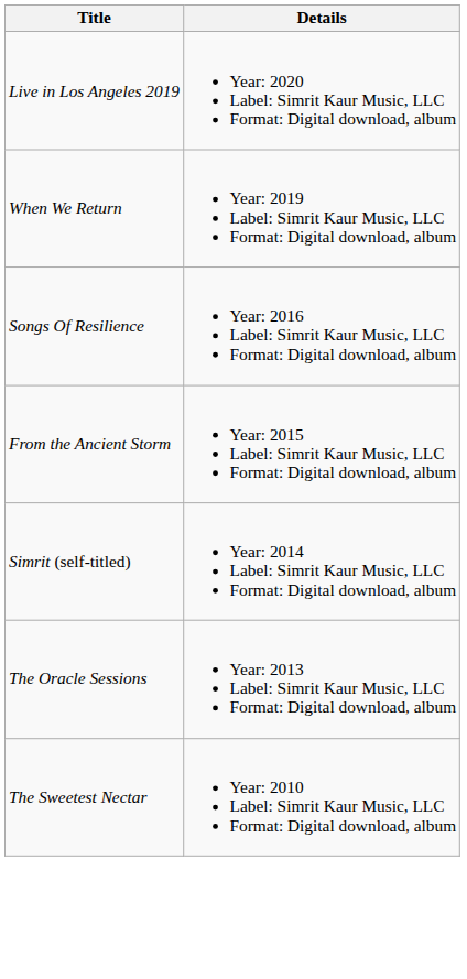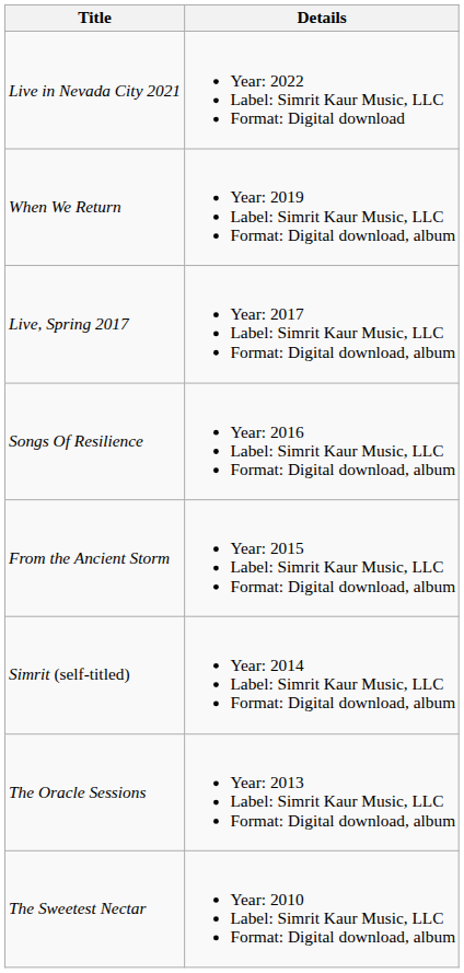+ row: Live in Nevada City 2021 | Year: 2022 Label: Simrit Kaur Music, LLC Format: Digital download
- row: Live in Los Angeles 2019 | Year: 2020 Label: Simrit Kaur Music, LLC Format: Digital download, album
+ row: Live, Spring 2017 | Year: 2017 Label: Simrit Kaur Music, LLC Format: Digital download, album
